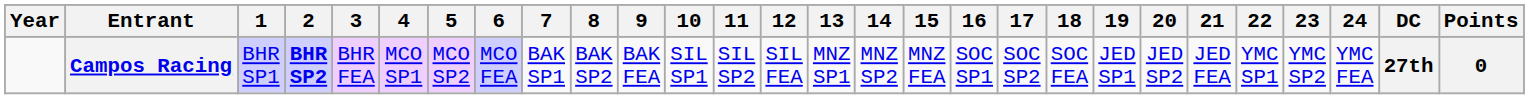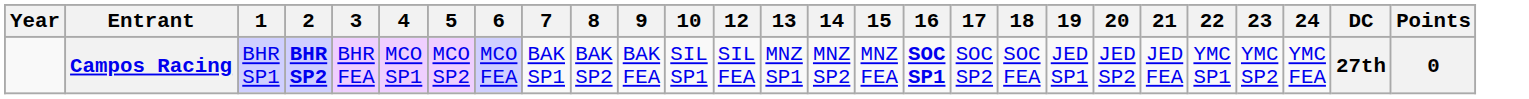- column: 11 | SIL SP2
Campos Racing | 16: normal -> bold
